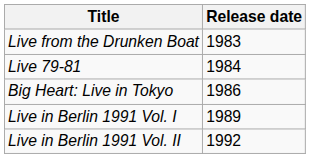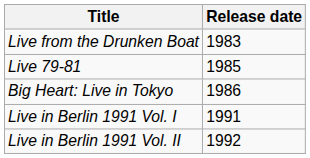Live 79-81 | Release date: 1984 -> 1985
Live in Berlin 1991 Vol. I | Release date: 1989 -> 1991
